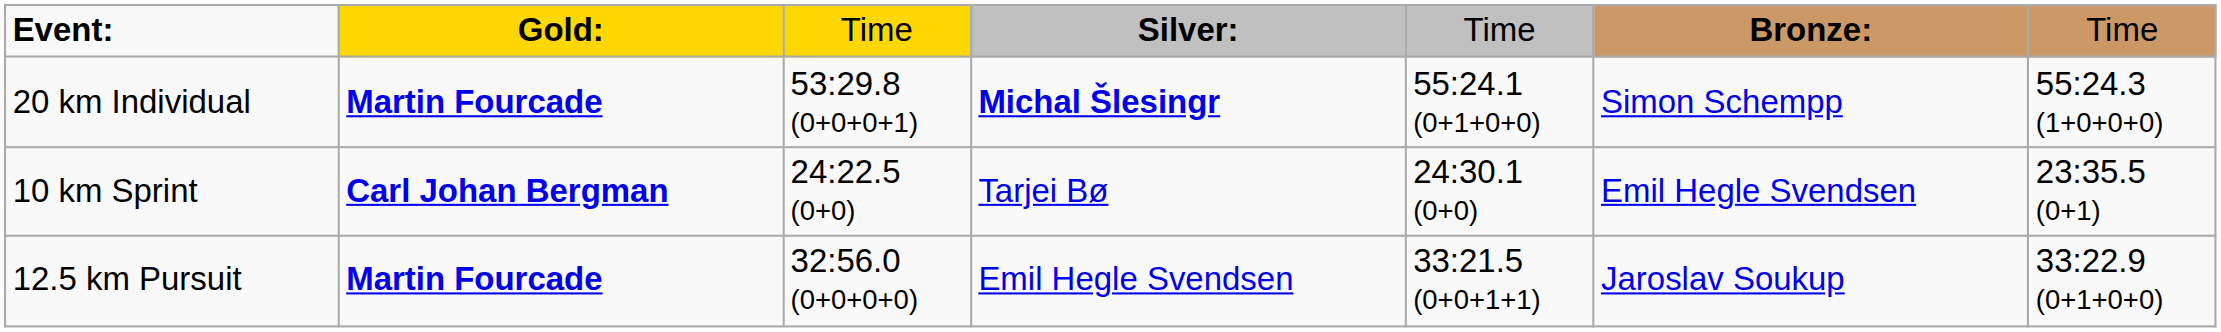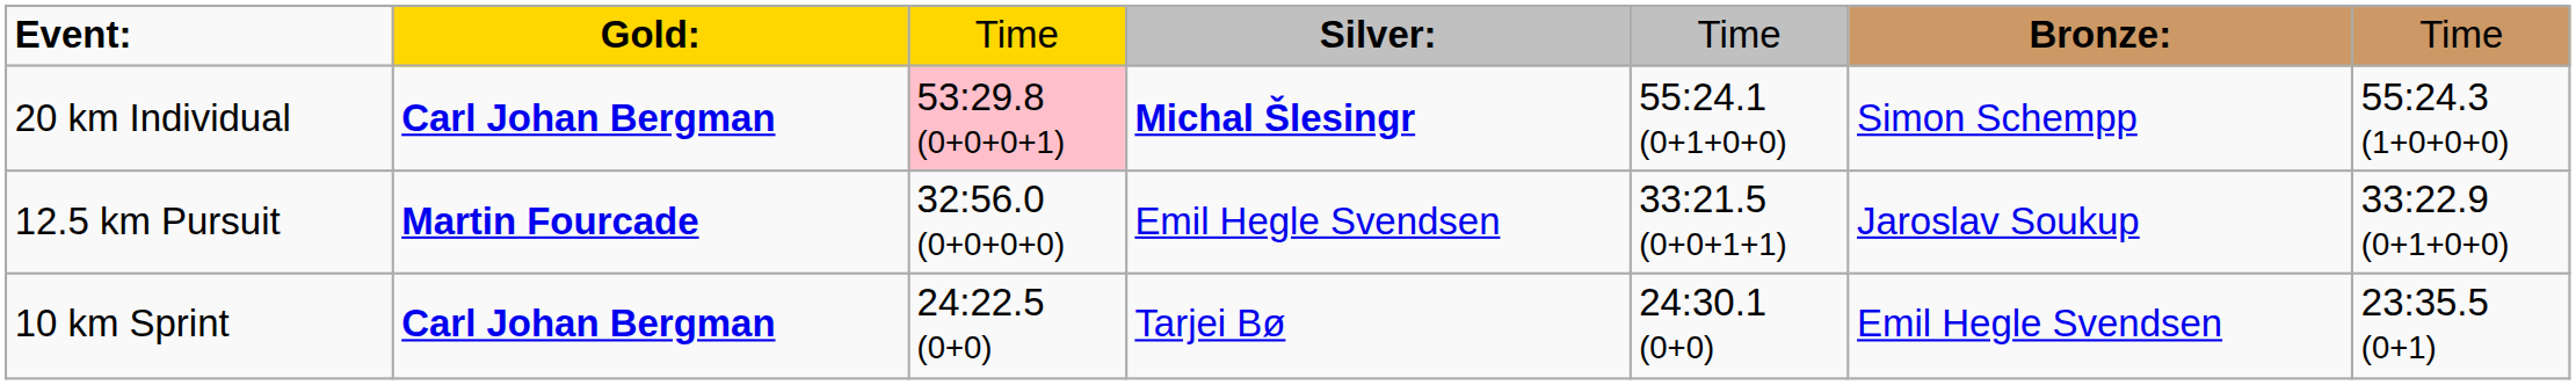20 km Individual | column 2: Martin Fourcade -> Carl Johan Bergman
20 km Individual | column 3: no background -> pink background
rows swapped: 10 km Sprint <-> 12.5 km Pursuit
